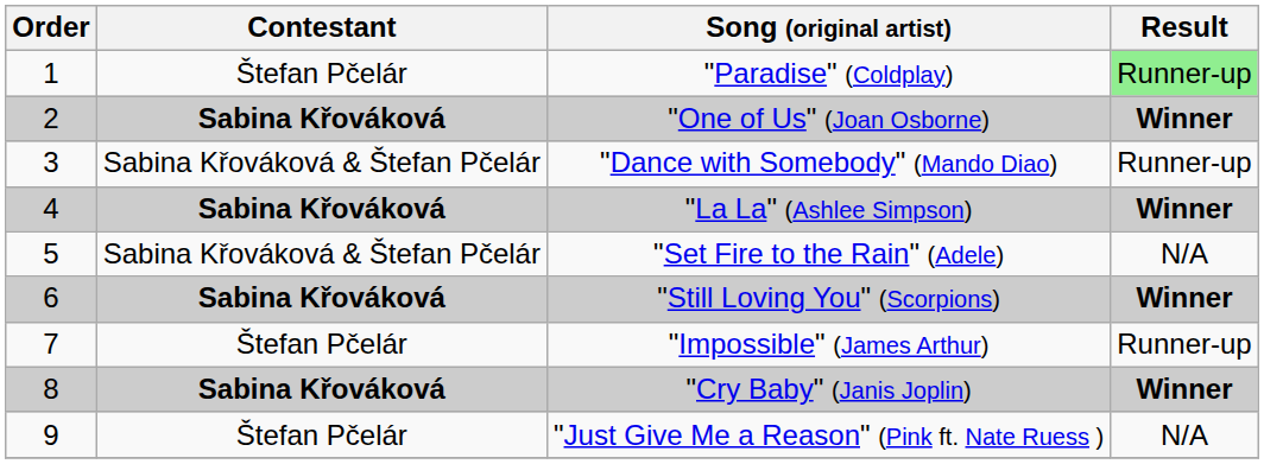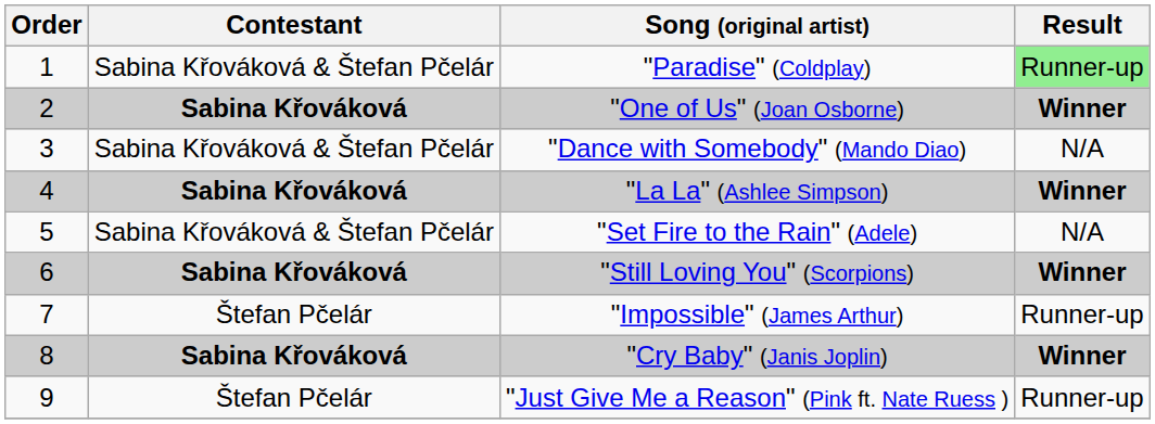"Paradise" (Coldplay) | Contestant: Štefan Pčelár -> Sabina Křováková & Štefan Pčelár
"Dance with Somebody" (Mando Diao) | Result: Runner-up -> N/A
"Just Give Me a Reason" (Pink ft. Nate Ruess ) | Result: N/A -> Runner-up
